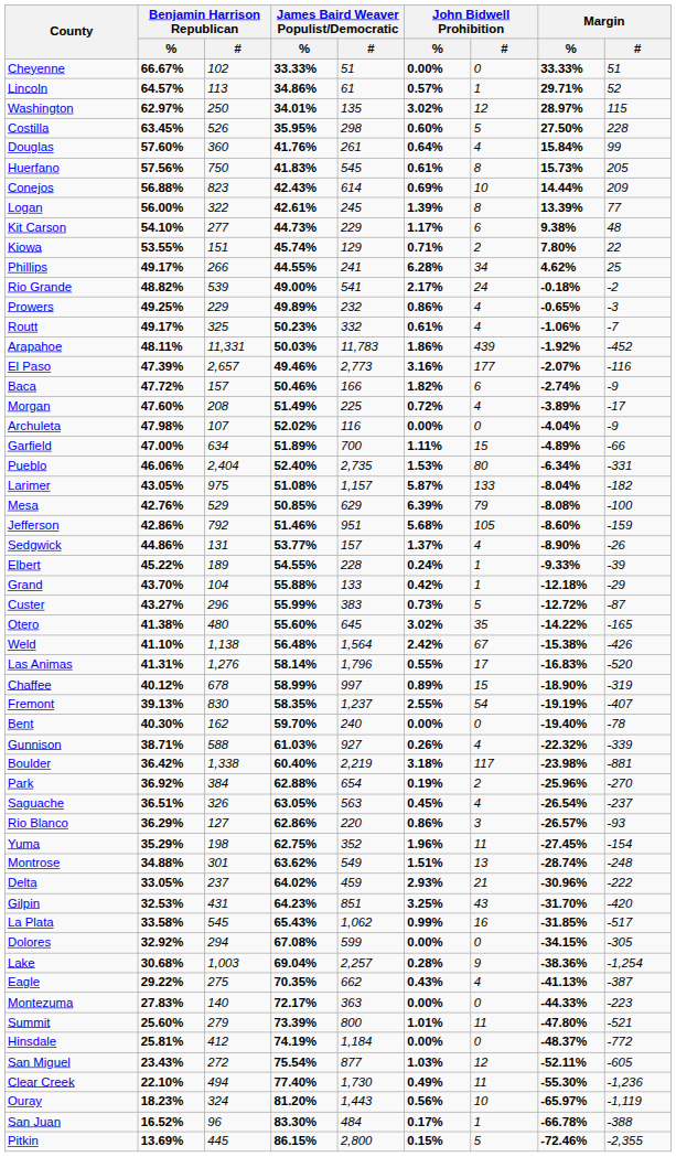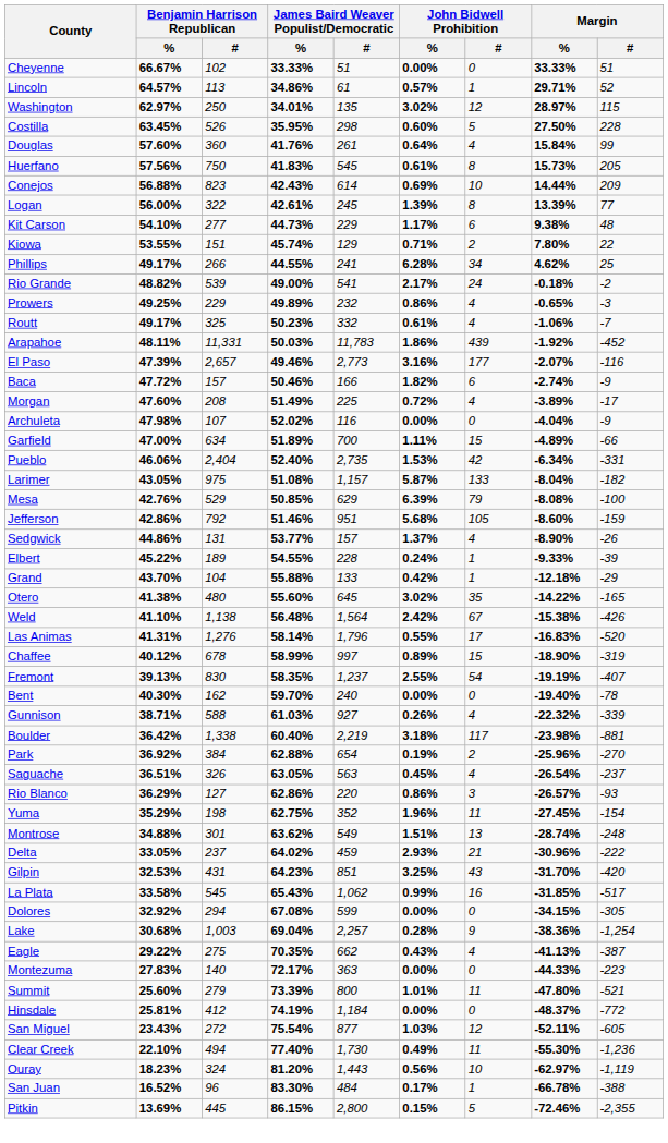Pueblo | John Bidwell Prohibition / #: 80 -> 42
- row: Custer | 43.27% | 296 | 55.99% | 383 | 0.73% | 5 | -12.72% | -87
Ouray | Margin / %: -65.97% -> -62.97%
